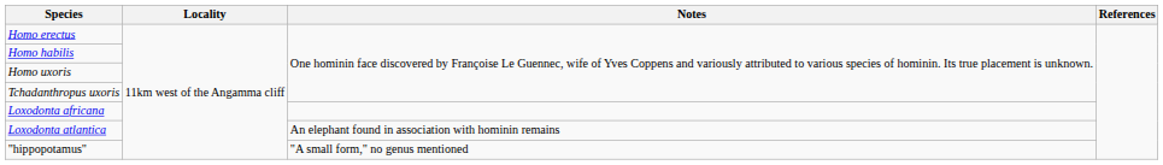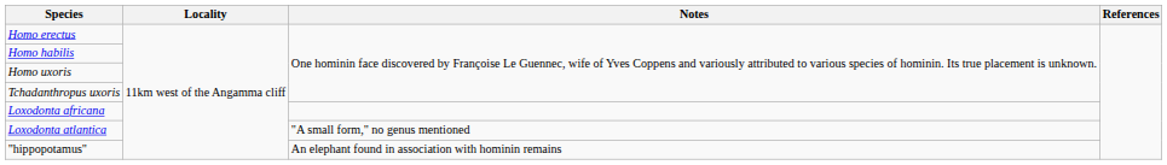Loxodonta atlantica | Notes: An elephant found in association with hominin remains -> "A small form," no genus mentioned
"hippopotamus" | Notes: "A small form," no genus mentioned -> An elephant found in association with hominin remains
